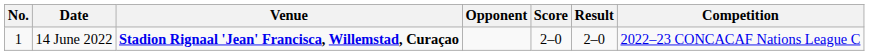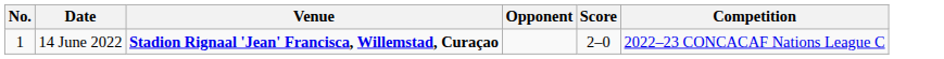- column: Result | 2–0
